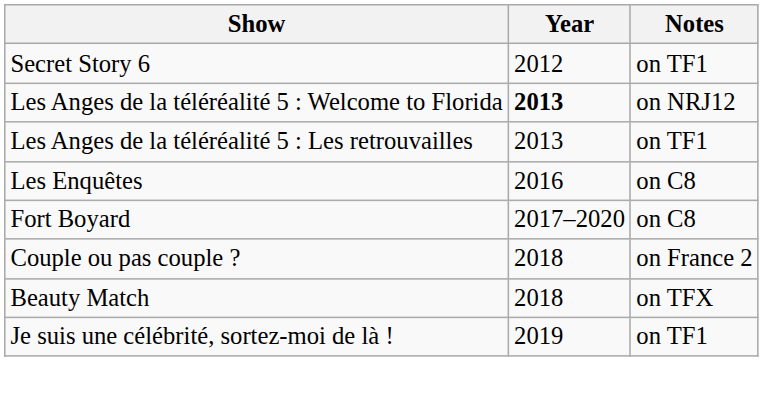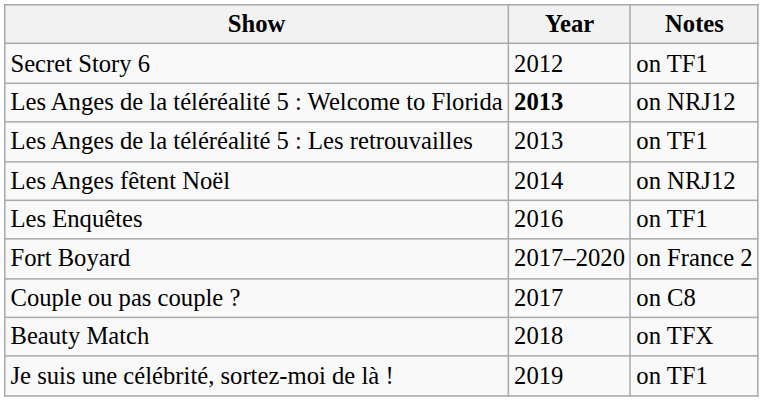+ row: Les Anges fêtent Noël | 2014 | on NRJ12
Les Enquêtes | Notes: on C8 -> on TF1
Fort Boyard | Notes: on C8 -> on France 2
Couple ou pas couple ? | Year: 2018 -> 2017
Couple ou pas couple ? | Notes: on France 2 -> on C8
